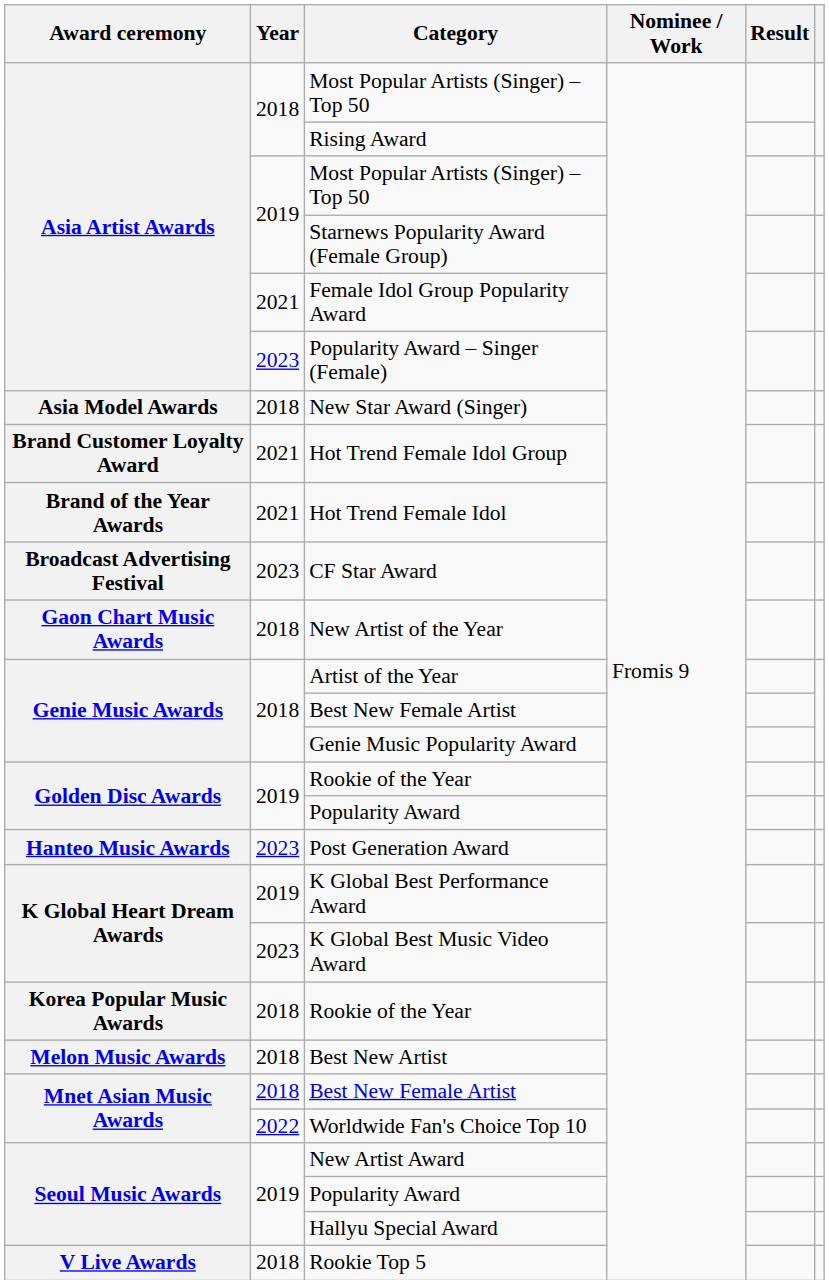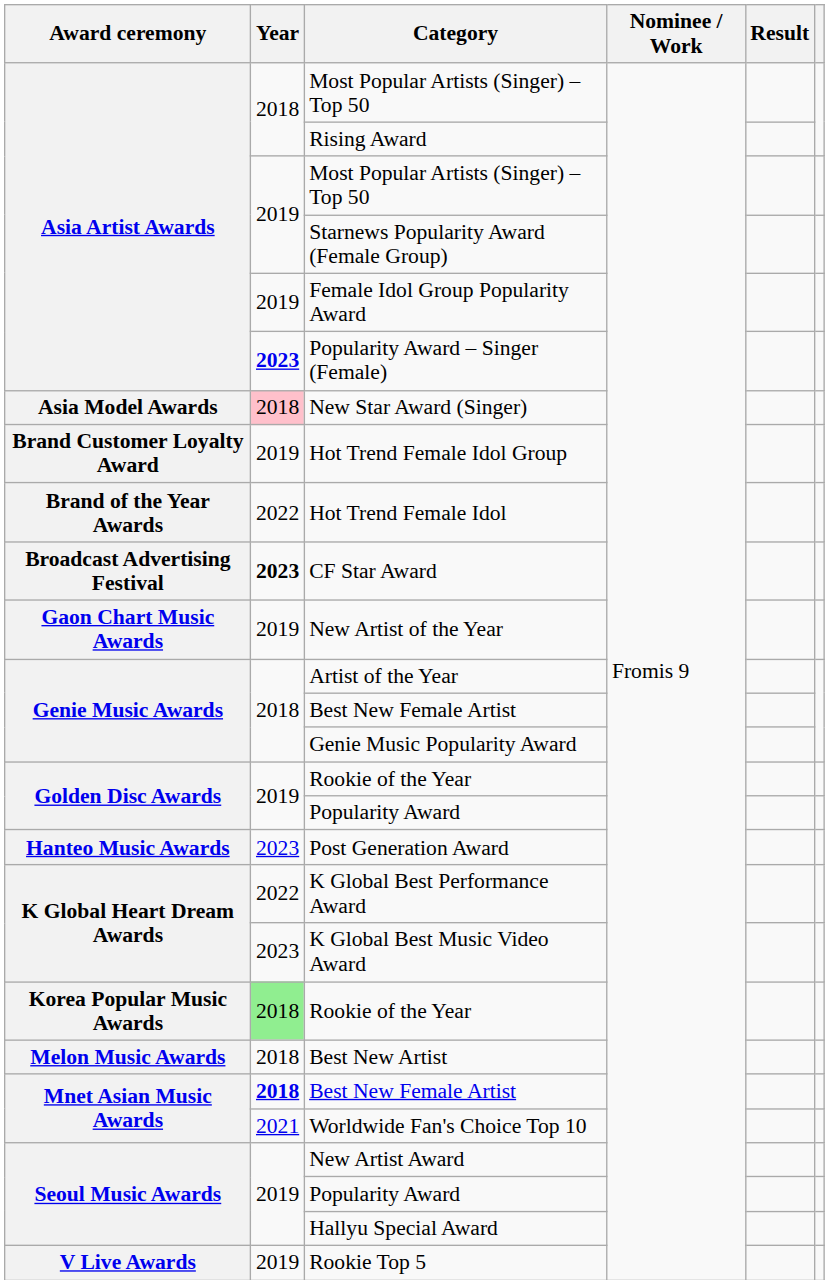Female Idol Group Popularity Award | Year: 2021 -> 2019
Popularity Award – Singer (Female) | Year: normal -> bold
New Star Award (Singer) | Year: no background -> pink background
Hot Trend Female Idol Group | Year: 2021 -> 2019
Hot Trend Female Idol | Year: 2021 -> 2022
CF Star Award | Year: normal -> bold
New Artist of the Year | Year: 2018 -> 2019
K Global Best Performance Award | Year: 2019 -> 2022
Korea Popular Music Awards / Rookie of the Year | Year: no background -> lightgreen background
Mnet Asian Music Awards / Best New Female Artist | Year: normal -> bold
Worldwide Fan's Choice Top 10 | Year: 2022 -> 2021
Rookie Top 5 | Year: 2018 -> 2019
